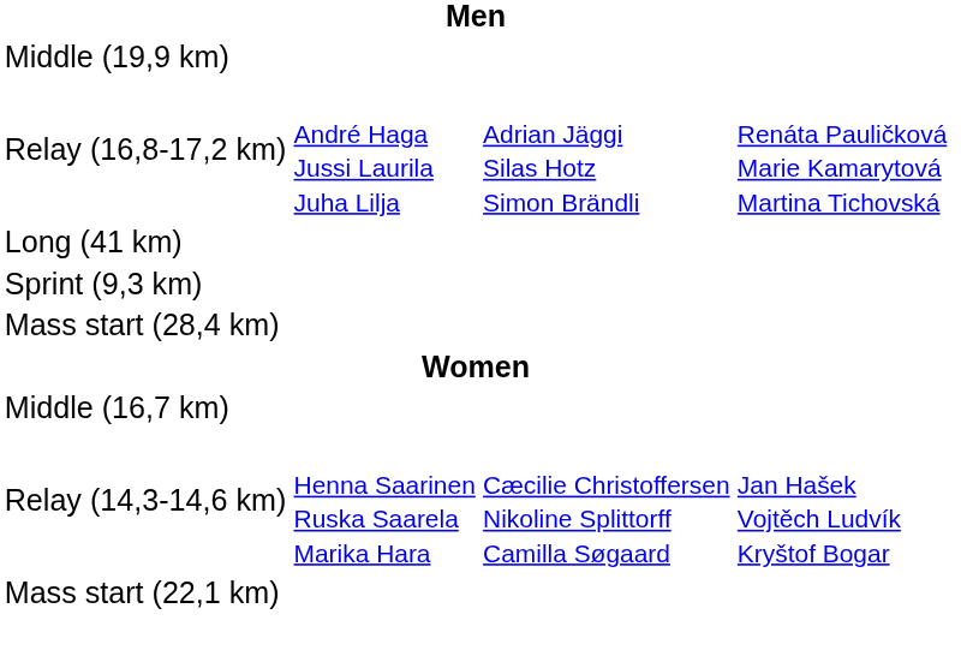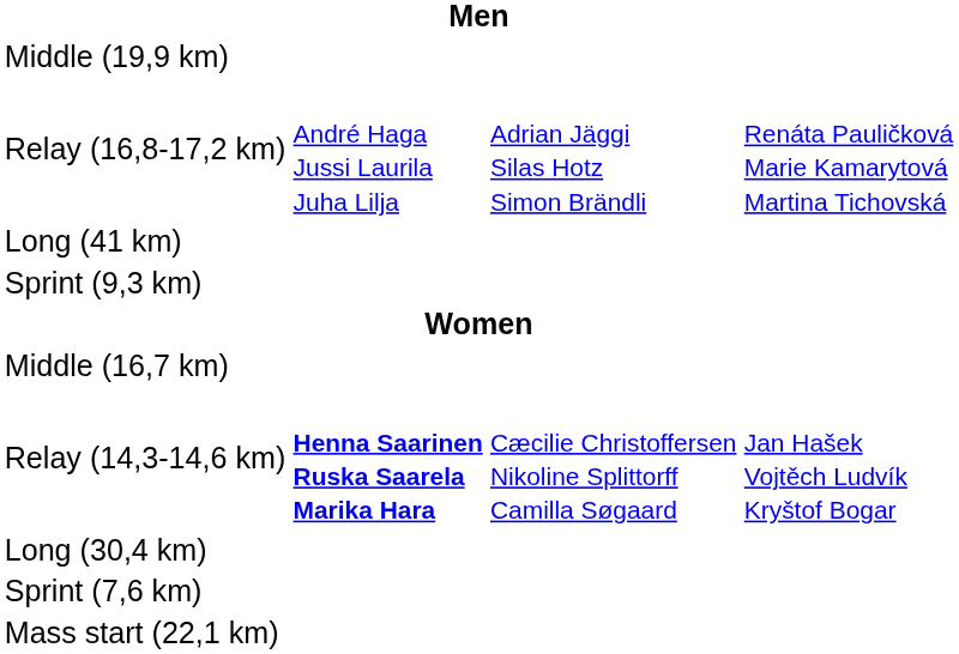- row: Mass start (28,4 km)
Relay (14,3-14,6 km) | column 2: normal -> bold
+ row: Long (30,4 km)
+ row: Sprint (7,6 km)
